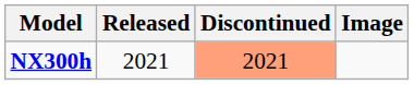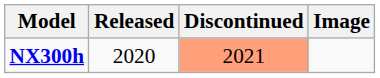NX300h | Released: 2021 -> 2020
